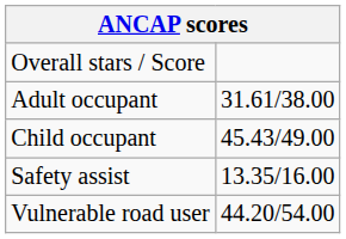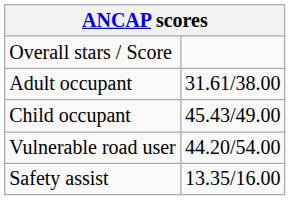rows swapped: Vulnerable road user <-> Safety assist
